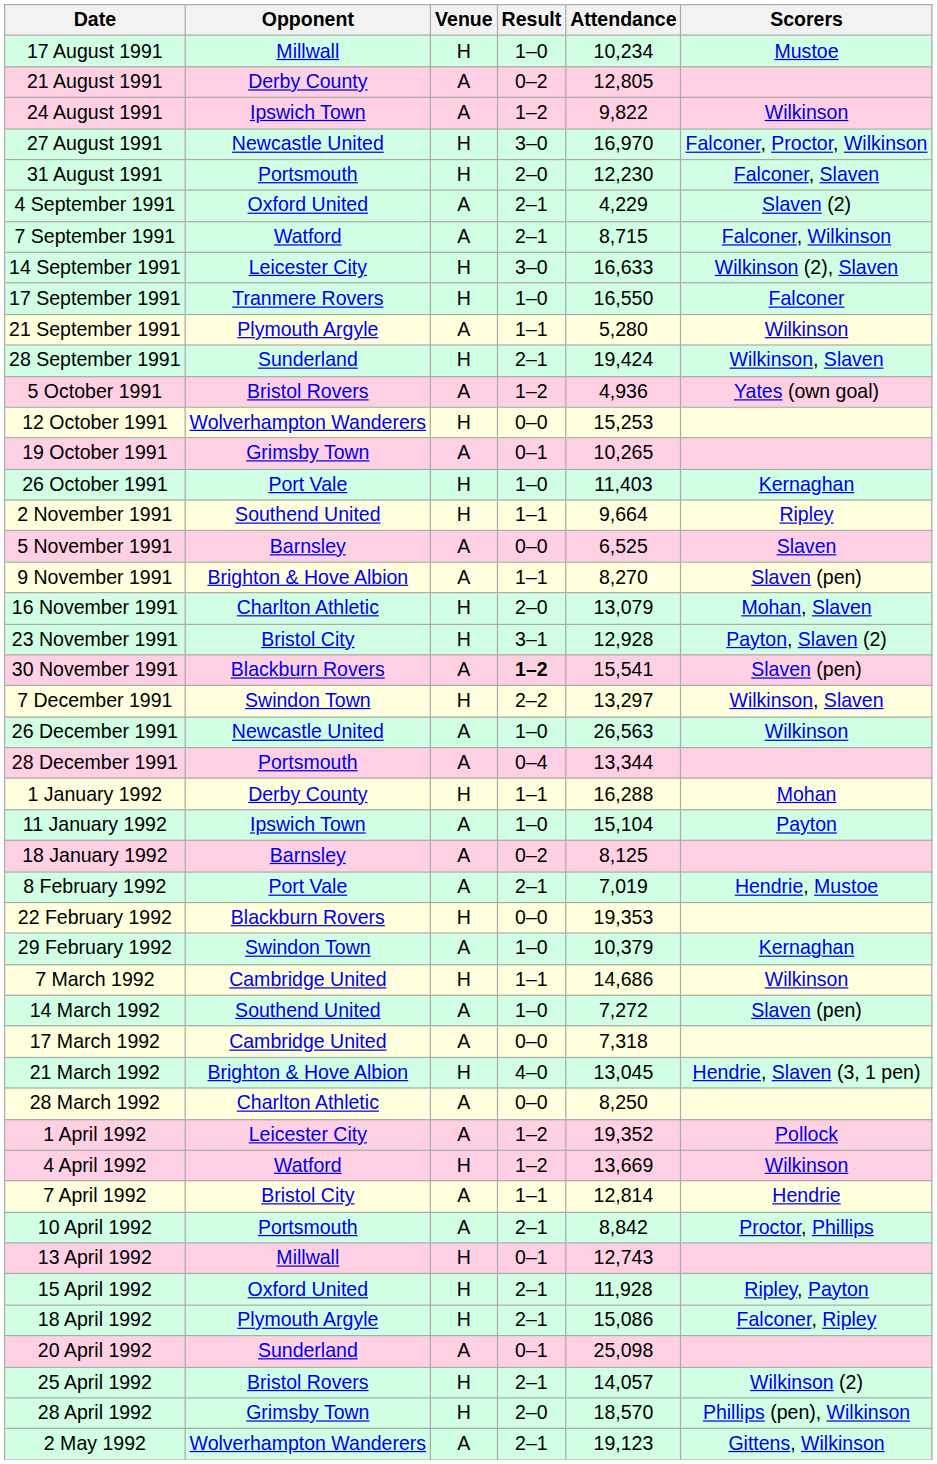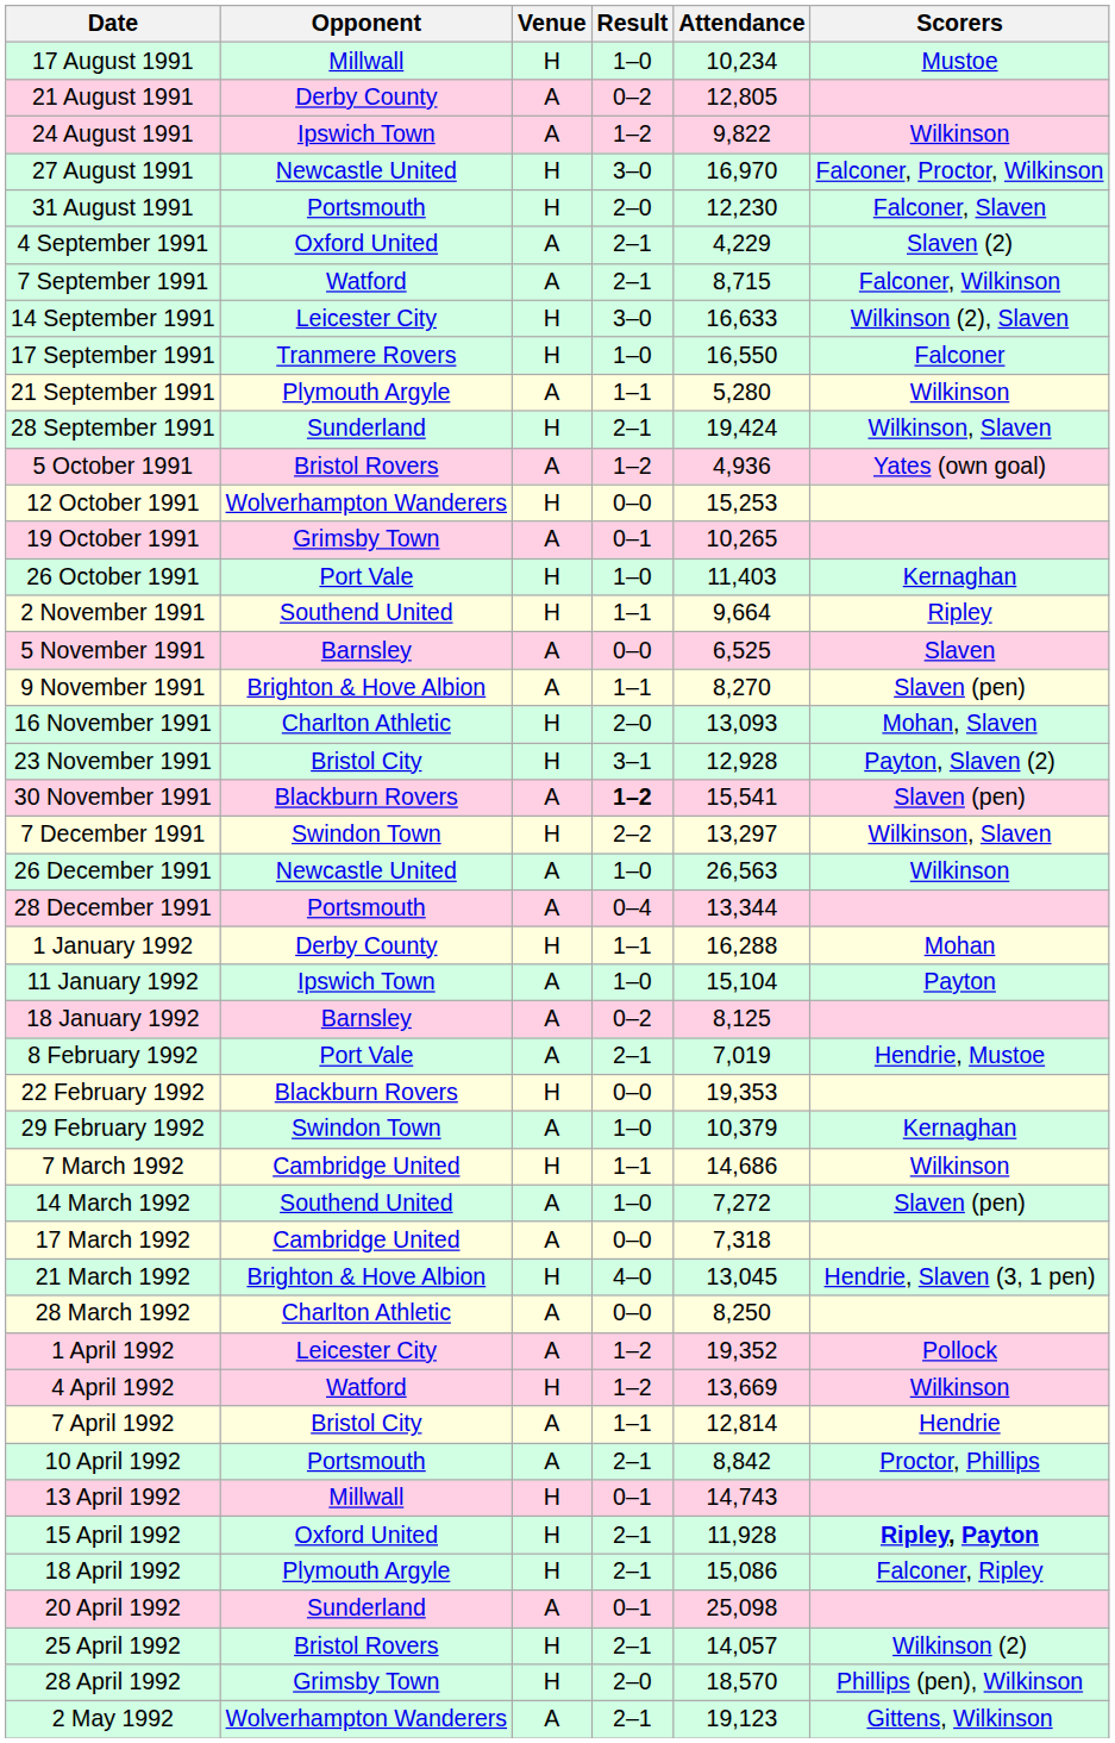16 November 1991 | Attendance: 13,079 -> 13,093
13 April 1992 | Attendance: 12,743 -> 14,743
15 April 1992 | Scorers: normal -> bold
